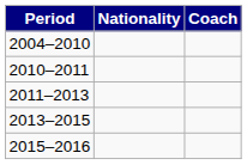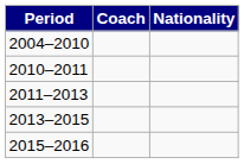columns swapped: Coach <-> Nationality
